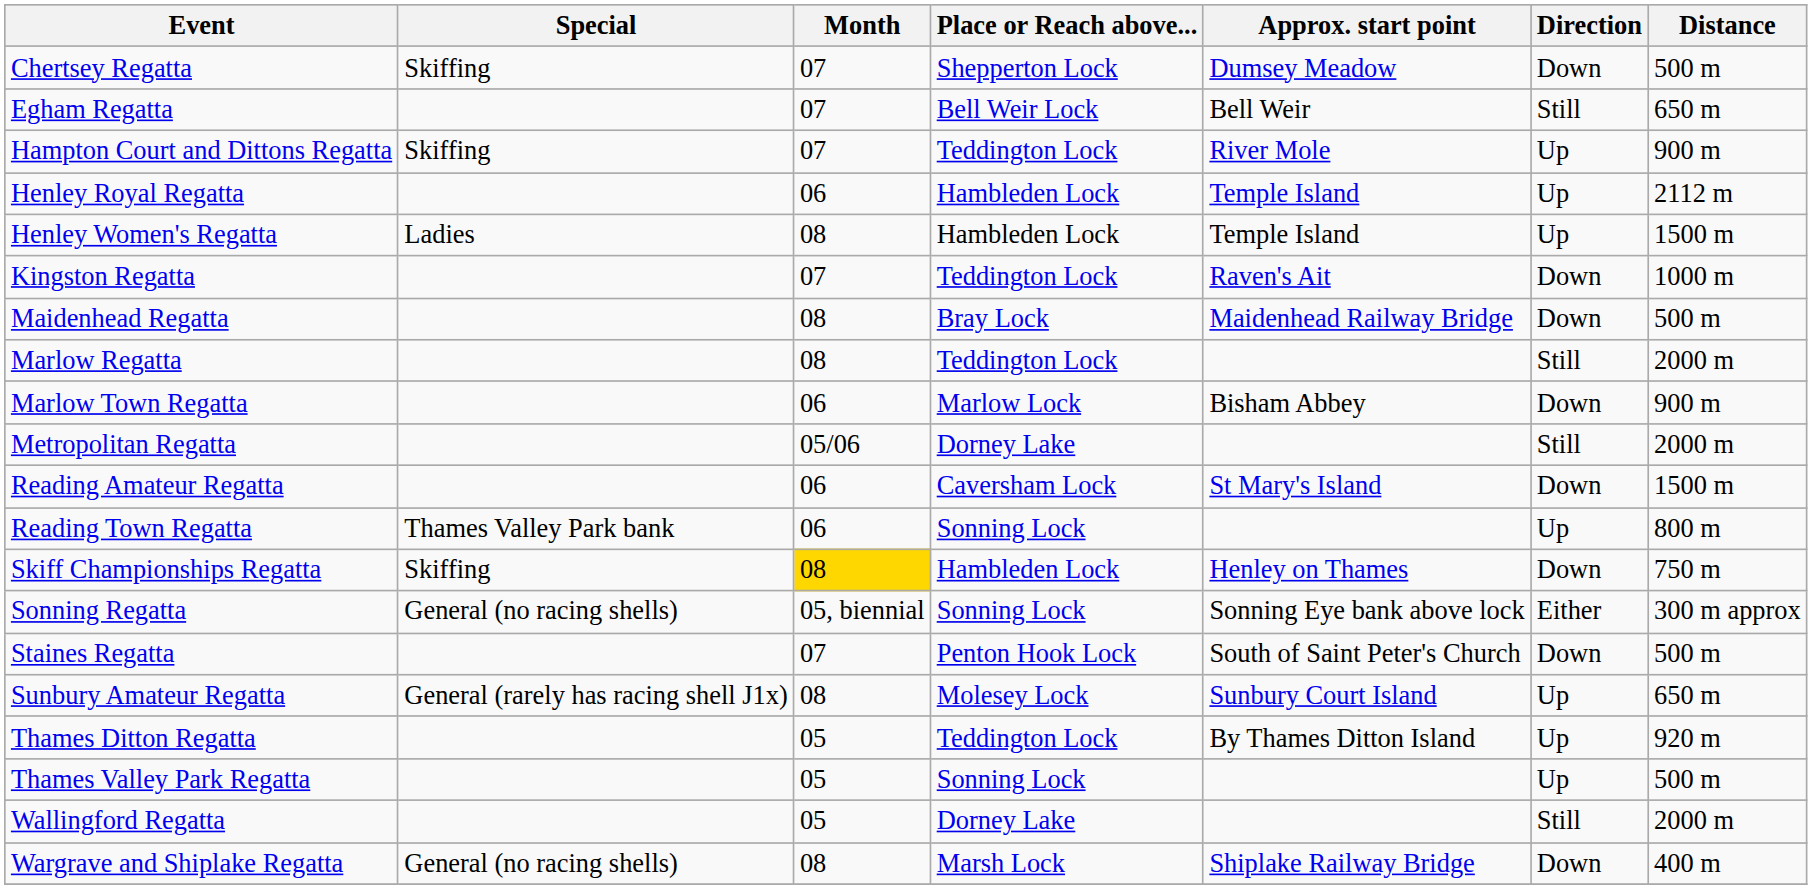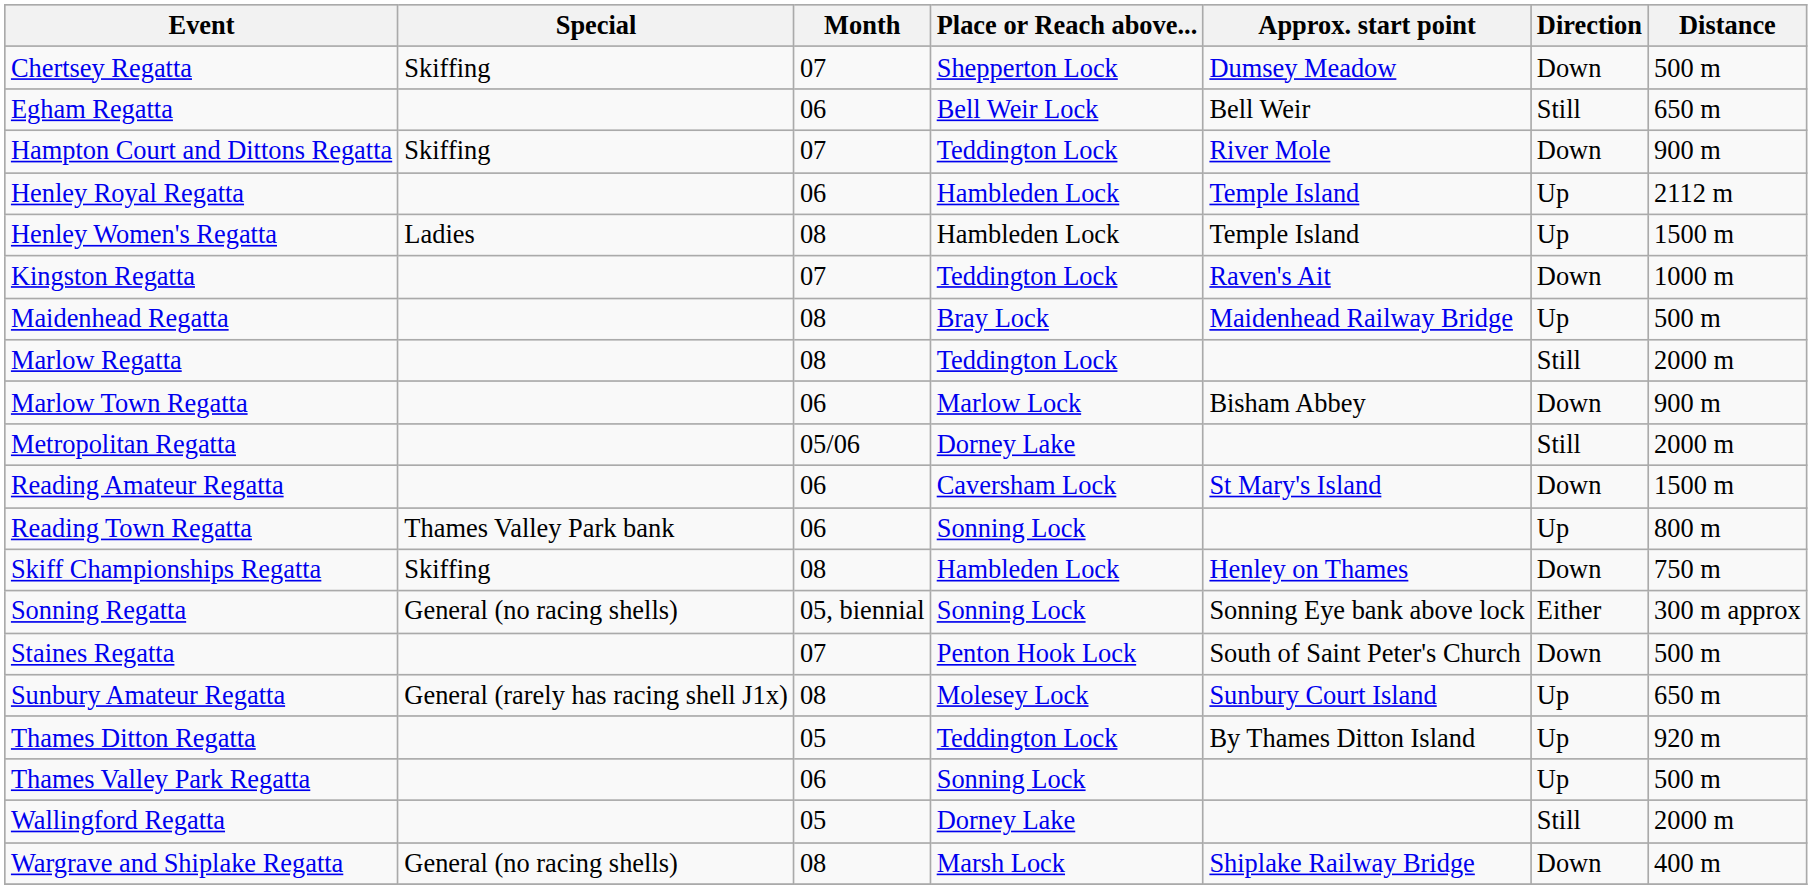Egham Regatta | Month: 07 -> 06
Hampton Court and Dittons Regatta | Direction: Up -> Down
Maidenhead Regatta | Direction: Down -> Up
Skiff Championships Regatta | Month: gold background -> no background
Thames Valley Park Regatta | Month: 05 -> 06
